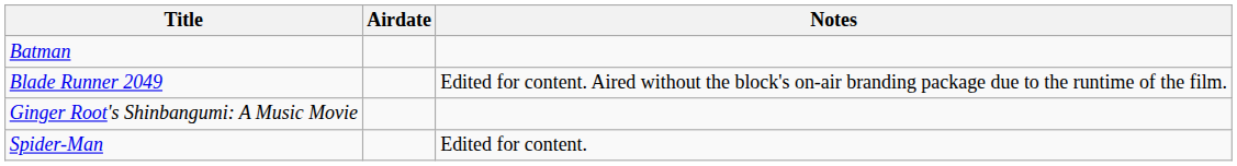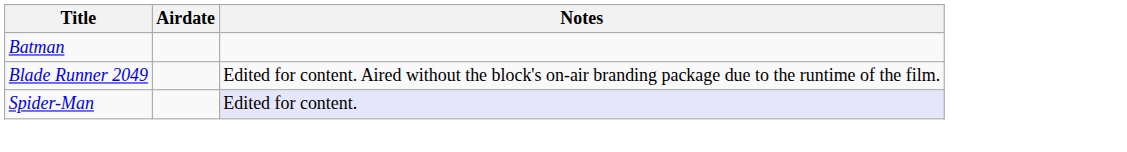- row: Ginger Root's Shinbangumi: A Music Movie
Spider-Man | Notes: no background -> lavender background
